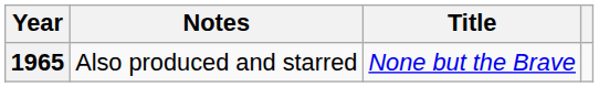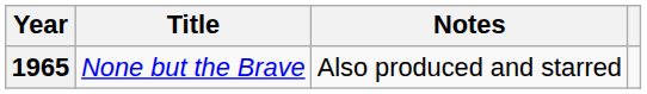columns swapped: Title <-> Notes
